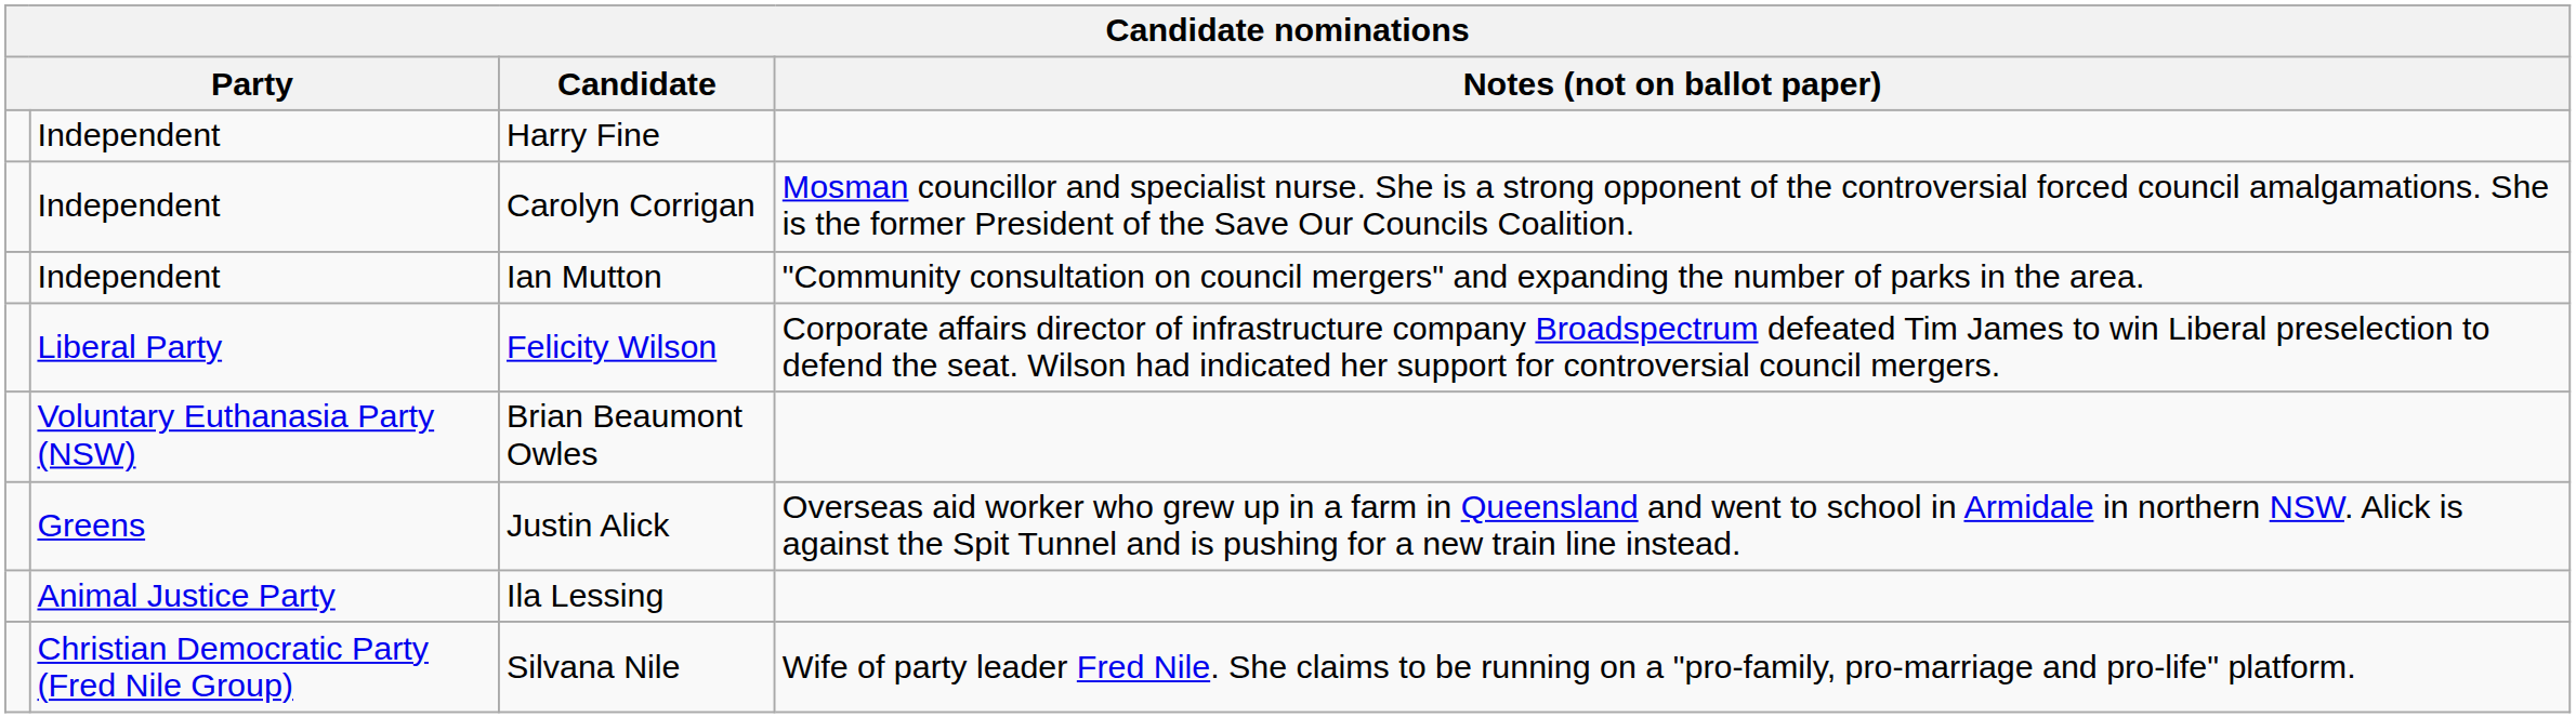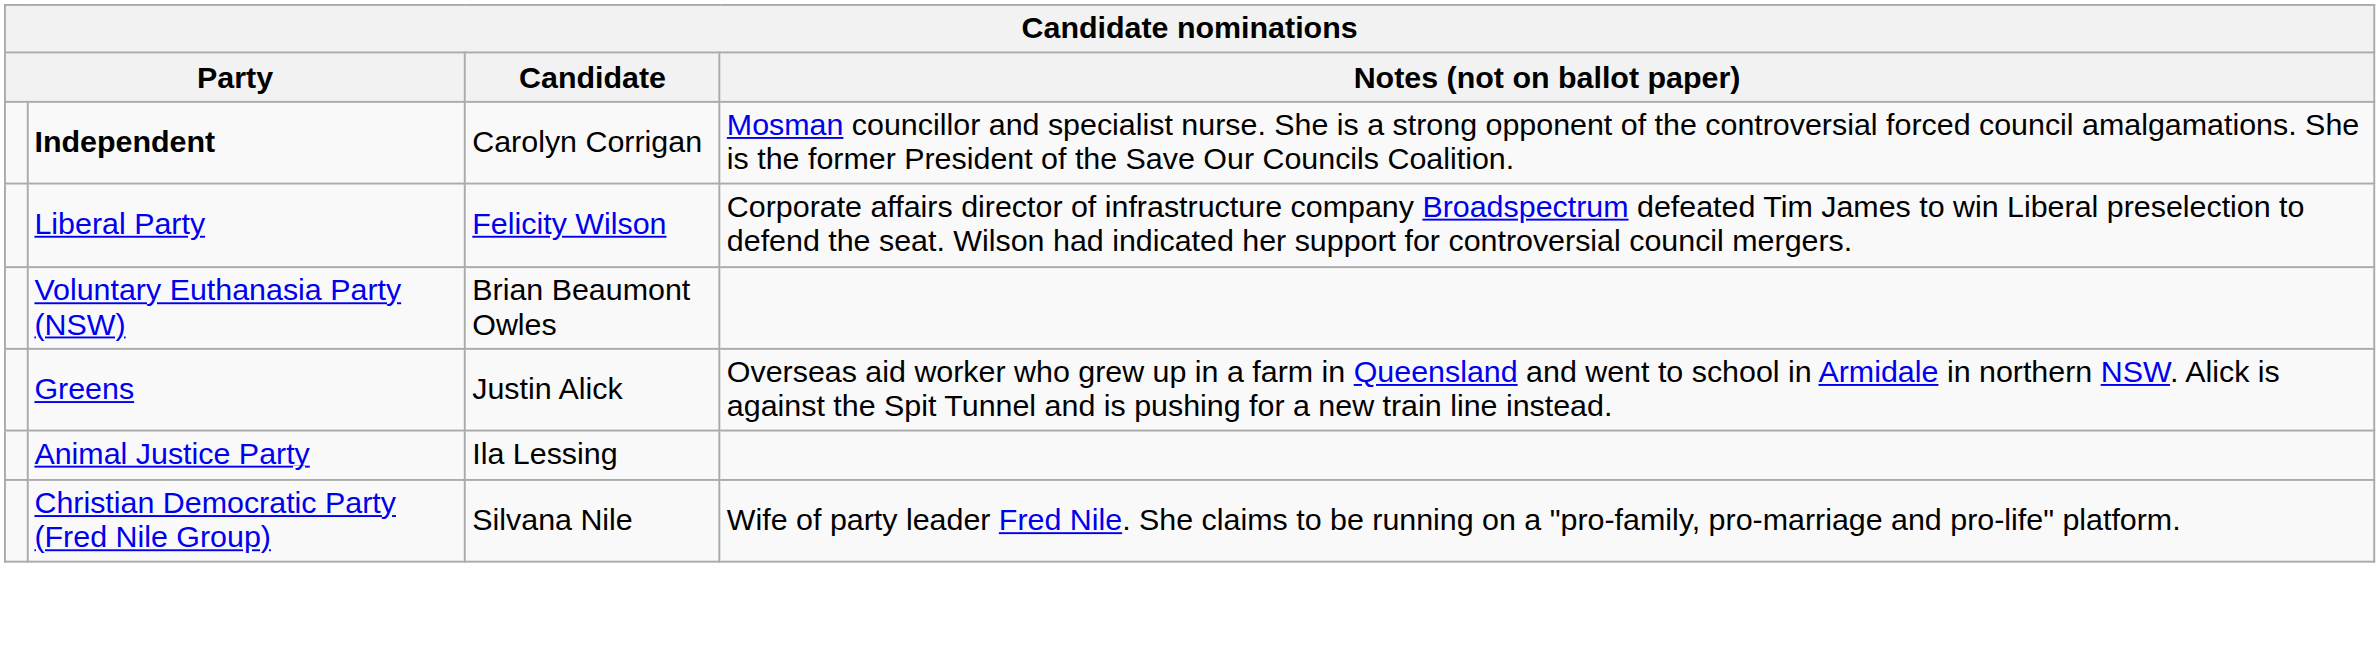- row: Independent | Harry Fine
Carolyn Corrigan | column 2: normal -> bold
- row: Independent | Ian Mutton | "Community consultation on council mergers" and expanding the number of parks in the area.
